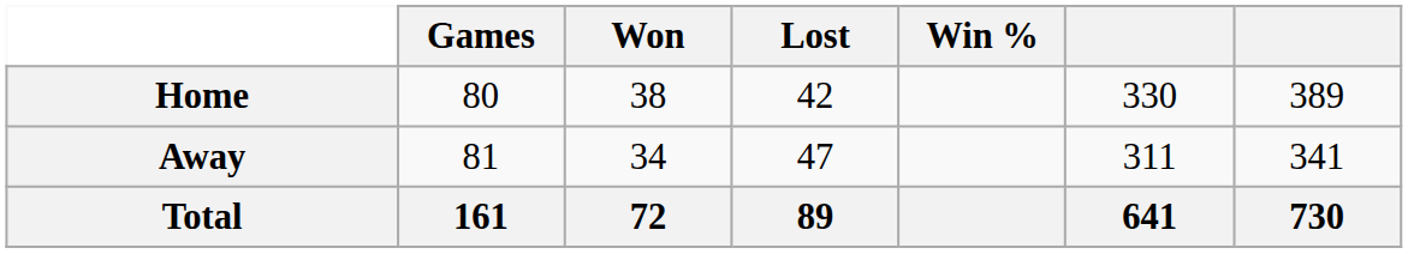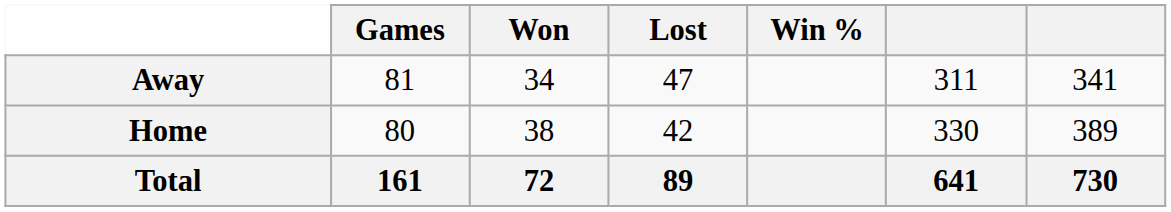rows swapped: Home <-> Away
